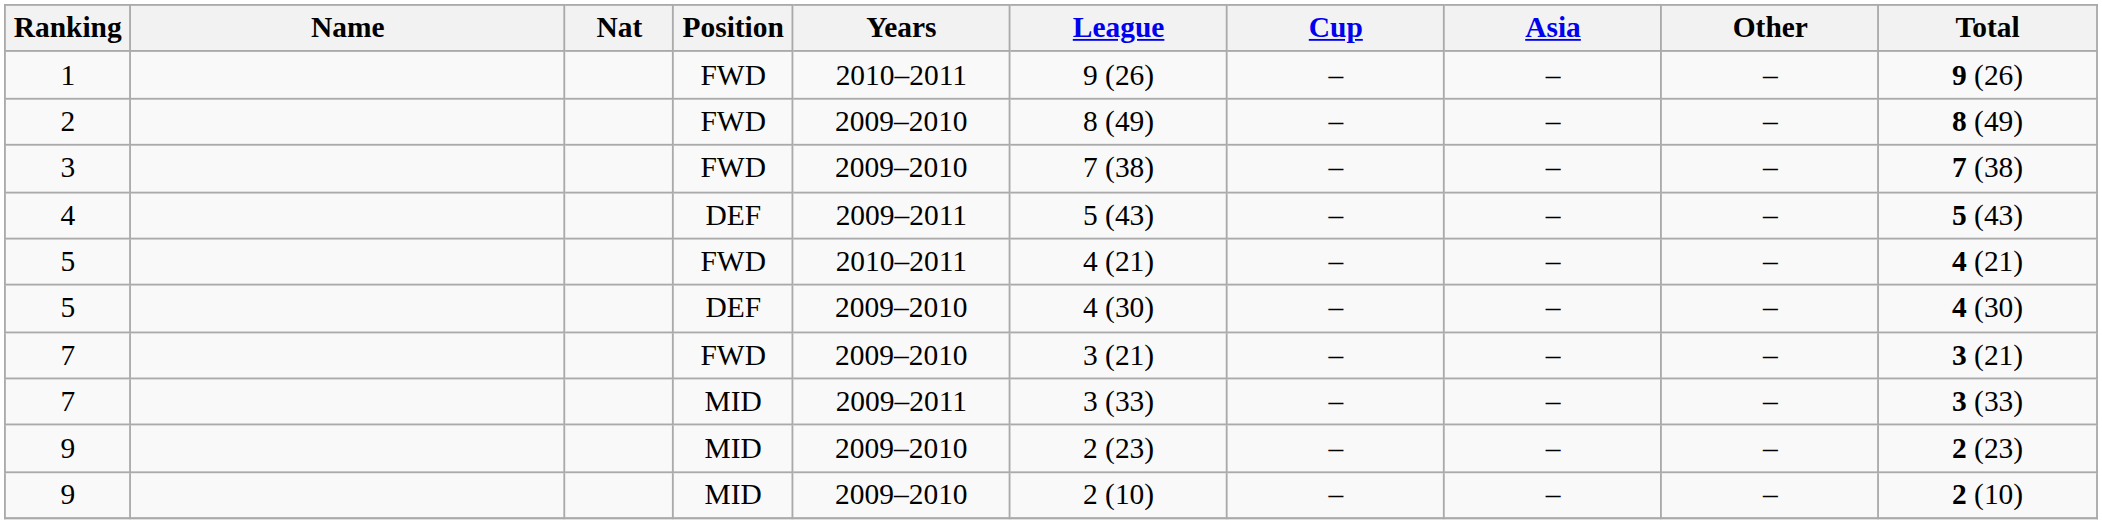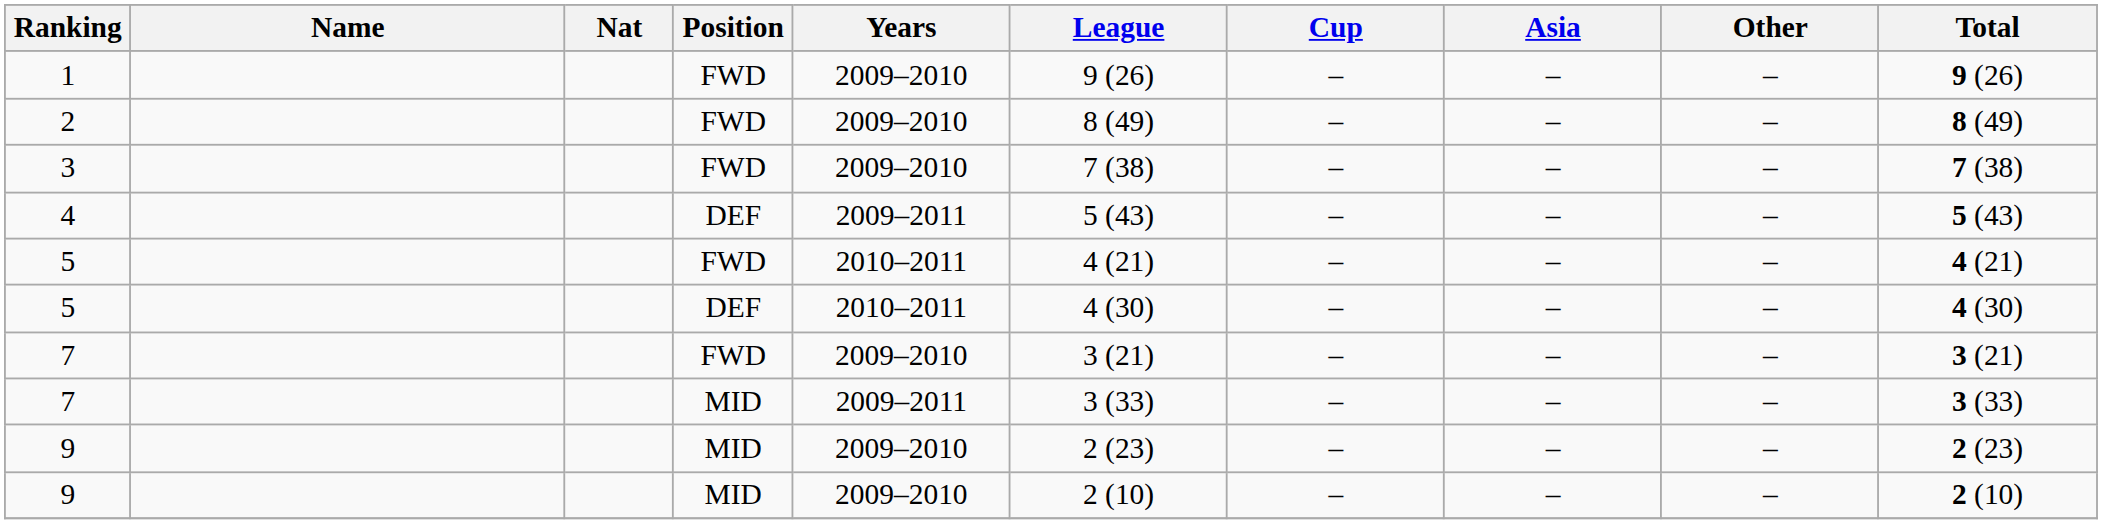1 | Years: 2010–2011 -> 2009–2010
5 / DEF | Years: 2009–2010 -> 2010–2011
